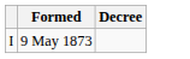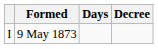+ column: Days
